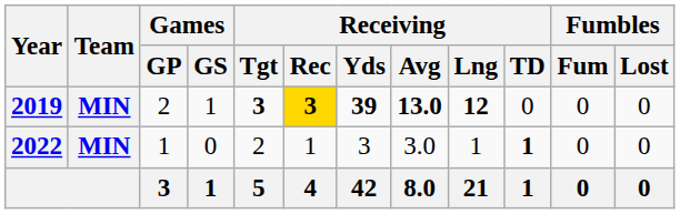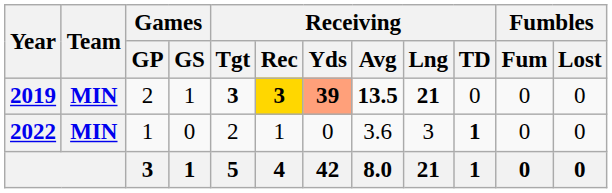2019 | Receiving / Yds: no background -> lightsalmon background
2019 | Receiving / Avg: 13.0 -> 13.5
2019 | Receiving / Lng: 12 -> 21
2022 | Receiving / Yds: 3 -> 0
2022 | Receiving / Avg: 3.0 -> 3.6
2022 | Receiving / Lng: 1 -> 3
